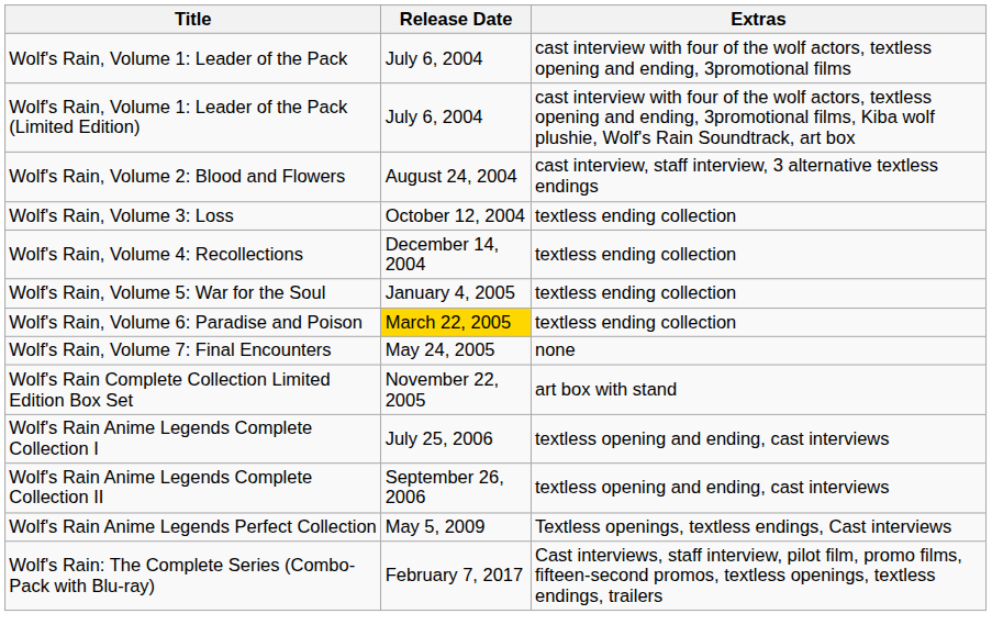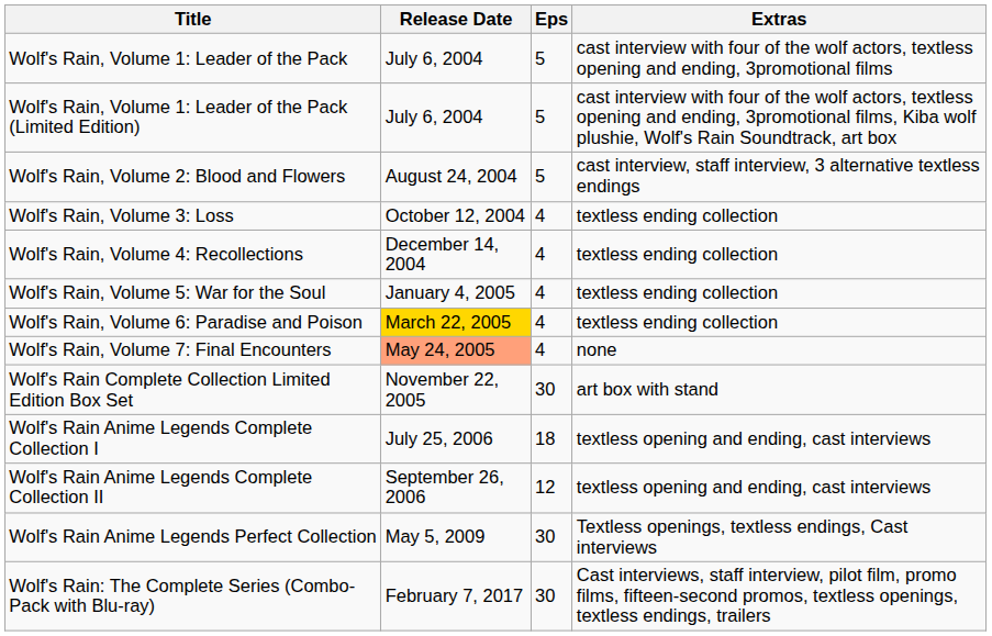+ column: Eps | 5 | 5 | 5 | 4 | 4 | 4 | 4 | 4 | 30 | 18 | 12 | 30 | 30
Wolf's Rain, Volume 7: Final Encounters | Release Date: no background -> lightsalmon background
